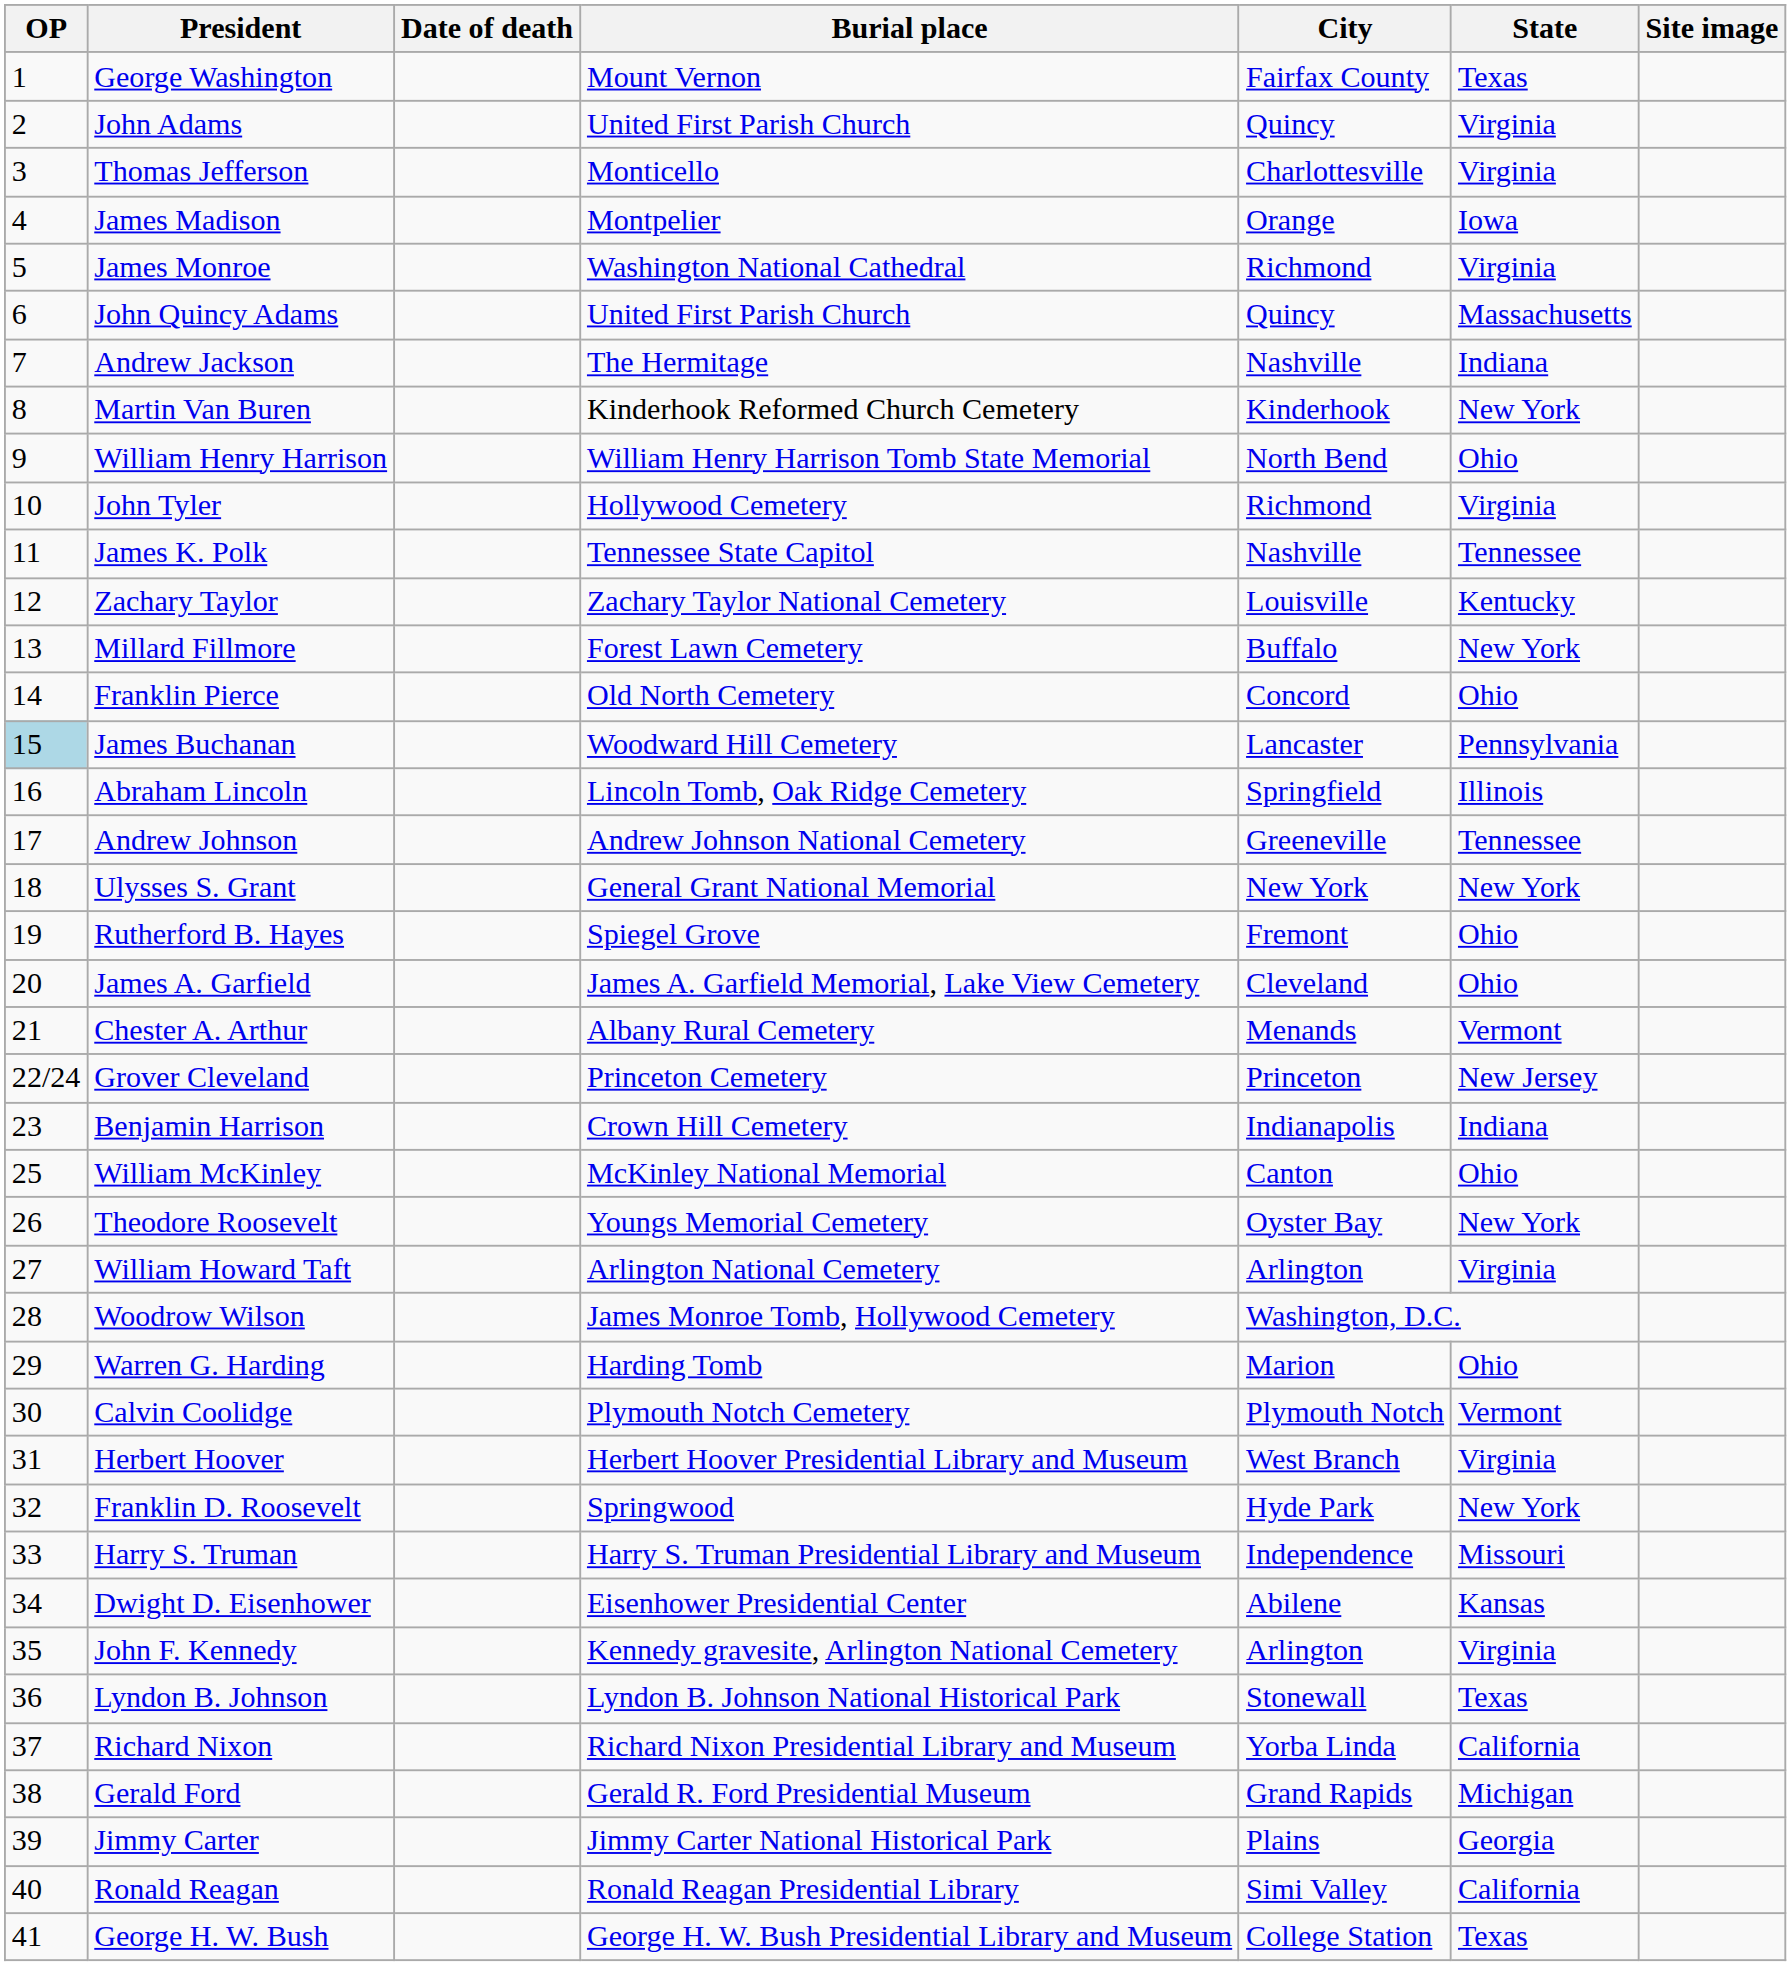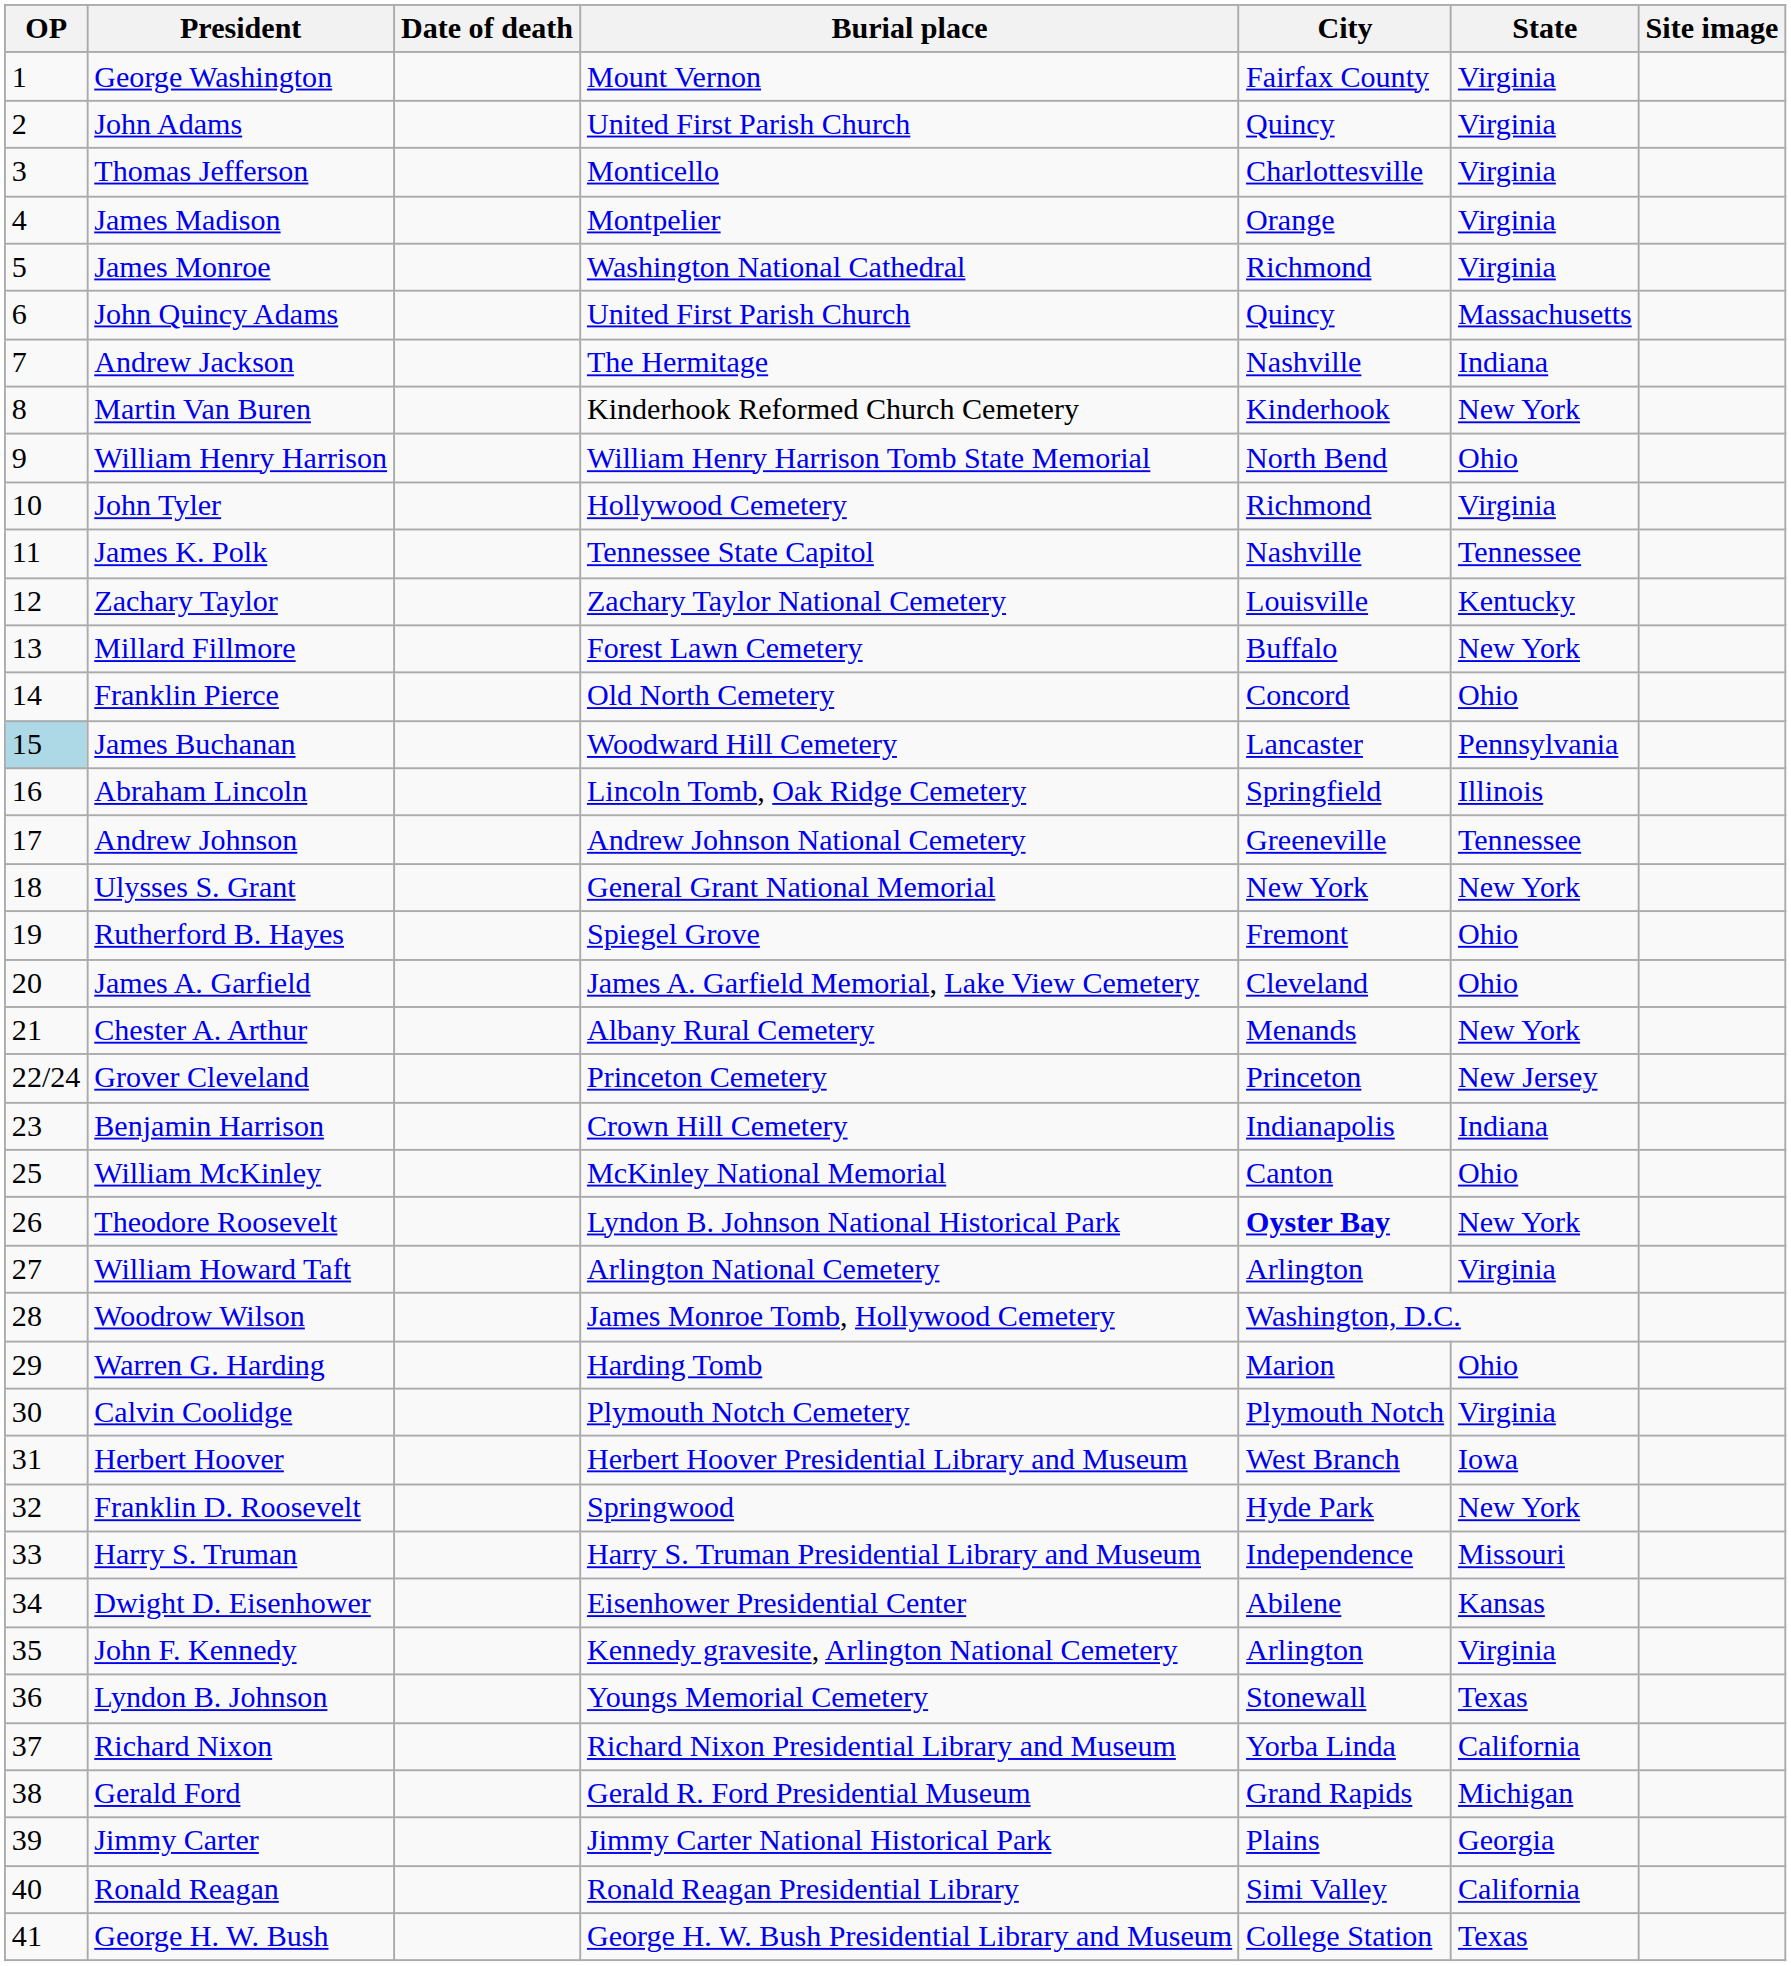George Washington | State: Texas -> Virginia
James Madison | State: Iowa -> Virginia
Chester A. Arthur | State: Vermont -> New York
Theodore Roosevelt | Burial place: Youngs Memorial Cemetery -> Lyndon B. Johnson National Historical Park
Theodore Roosevelt | City: normal -> bold
Calvin Coolidge | State: Vermont -> Virginia
Herbert Hoover | State: Virginia -> Iowa
Lyndon B. Johnson | Burial place: Lyndon B. Johnson National Historical Park -> Youngs Memorial Cemetery
